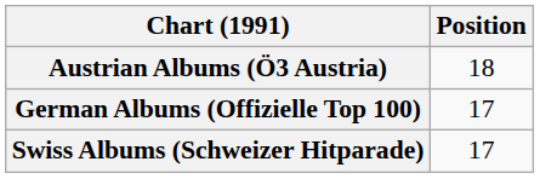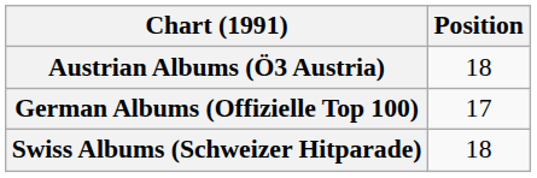Swiss Albums (Schweizer Hitparade) | Position: 17 -> 18
